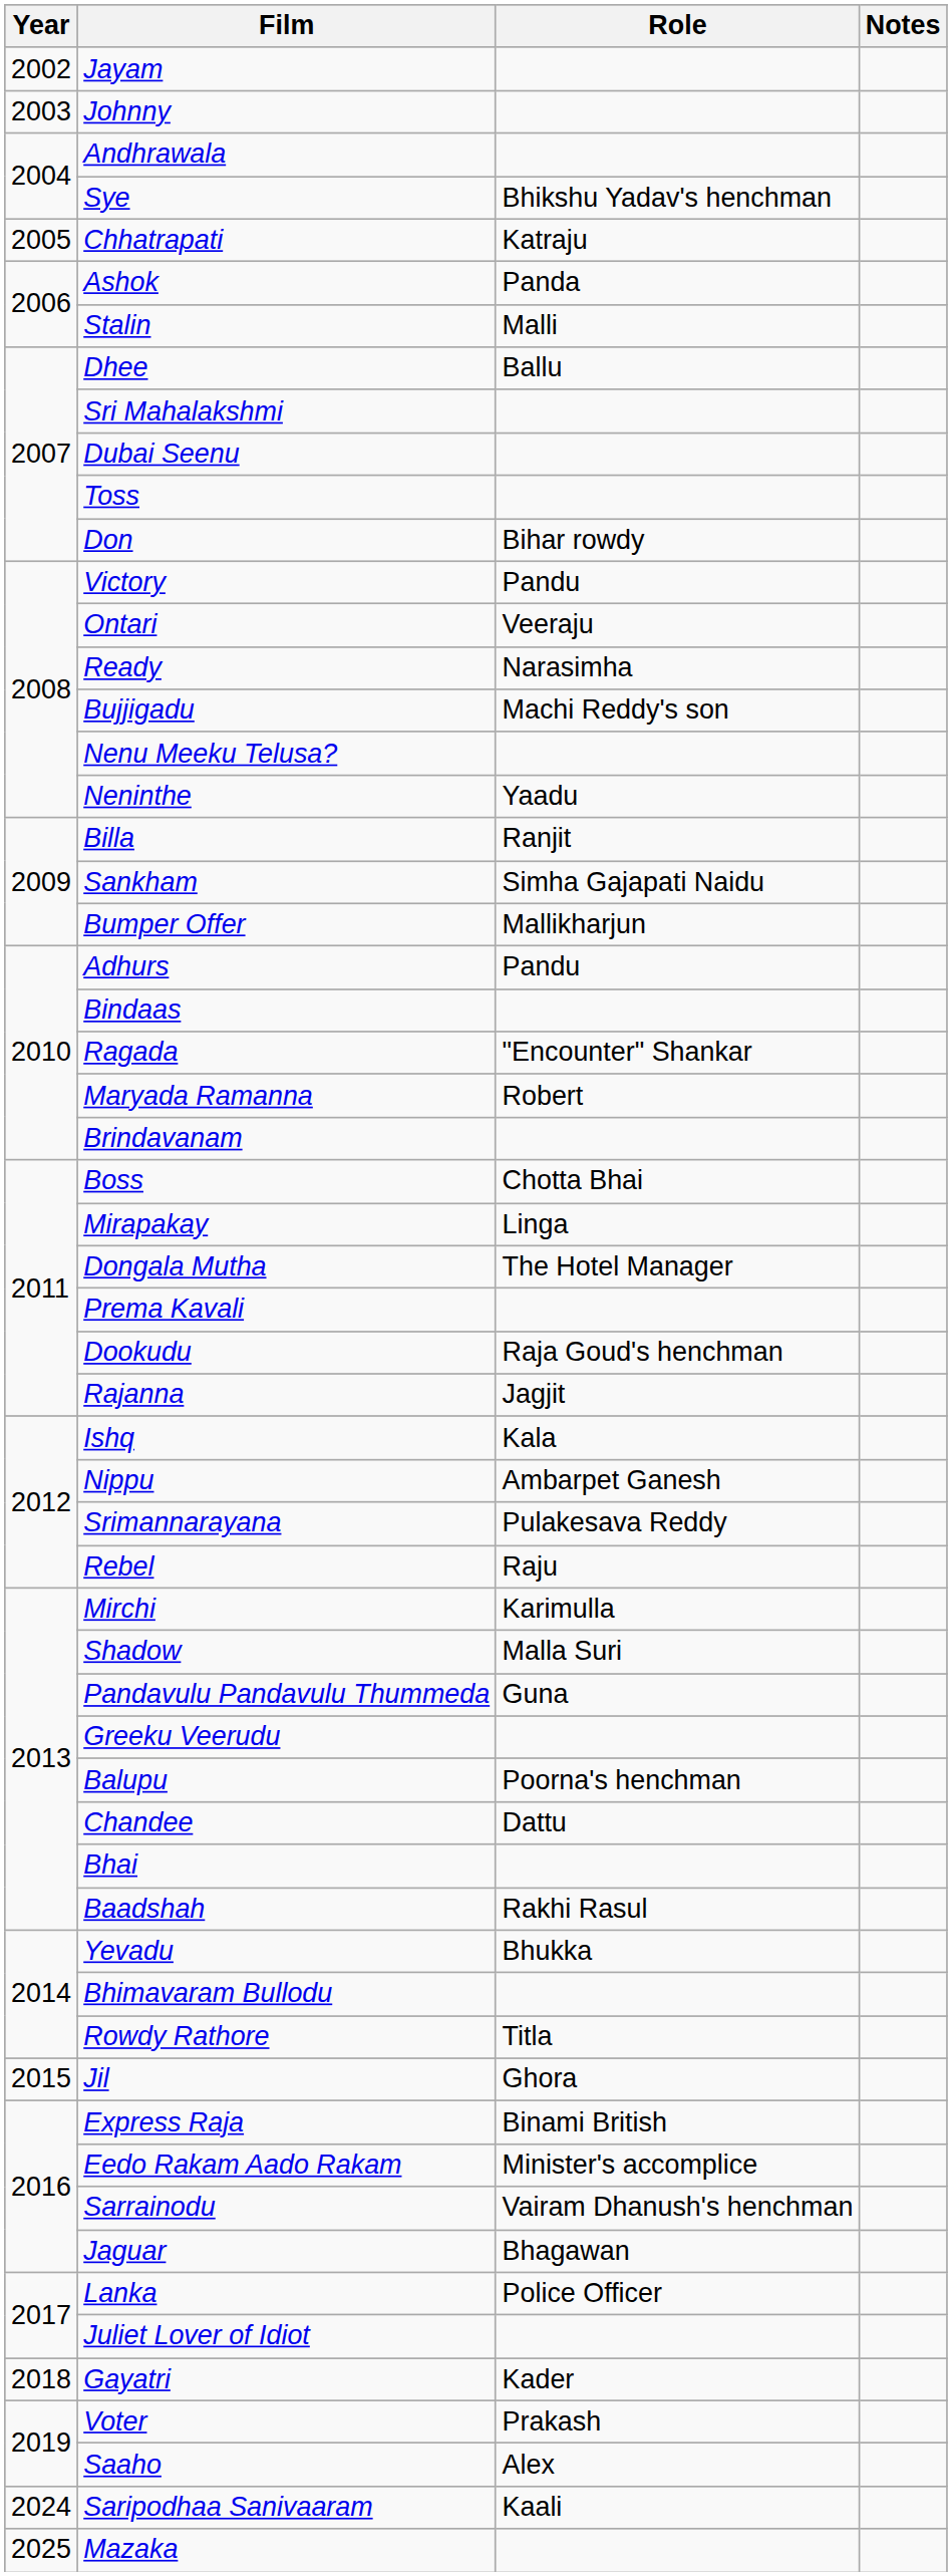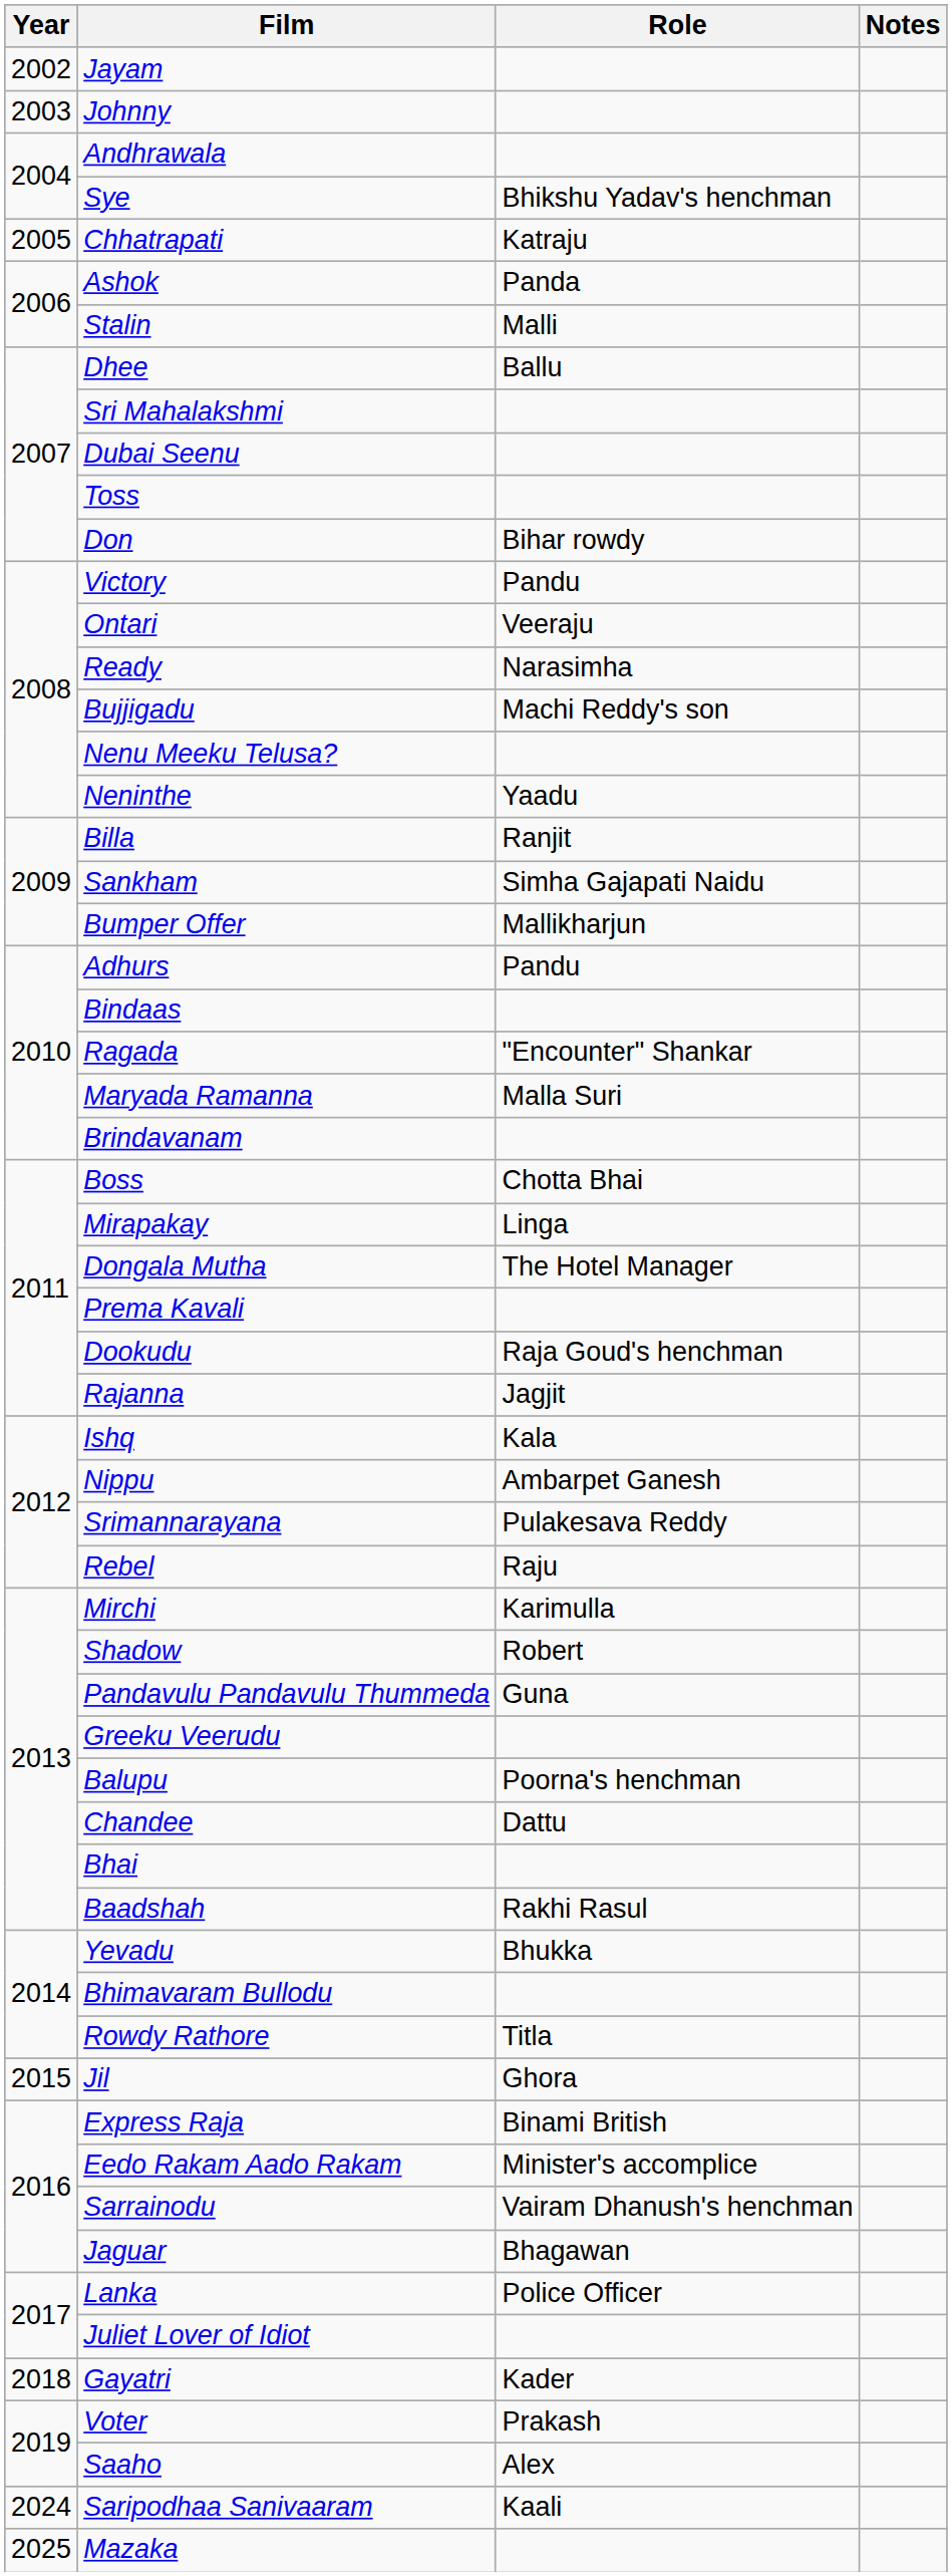Maryada Ramanna | Role: Robert -> Malla Suri
Shadow | Role: Malla Suri -> Robert
